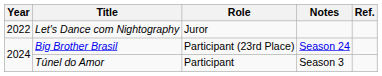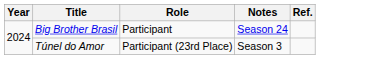- row: 2022 | Let's Dance com Nightography | Juror
Big Brother Brasil | Role: Participant (23rd Place) -> Participant
Túnel do Amor | Role: Participant -> Participant (23rd Place)
